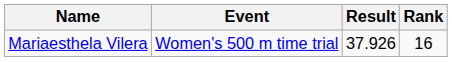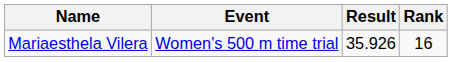Mariaesthela Vilera | Result: 37.926 -> 35.926
